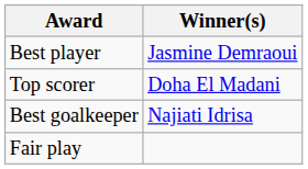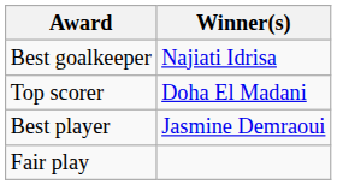rows swapped: Best player <-> Best goalkeeper
